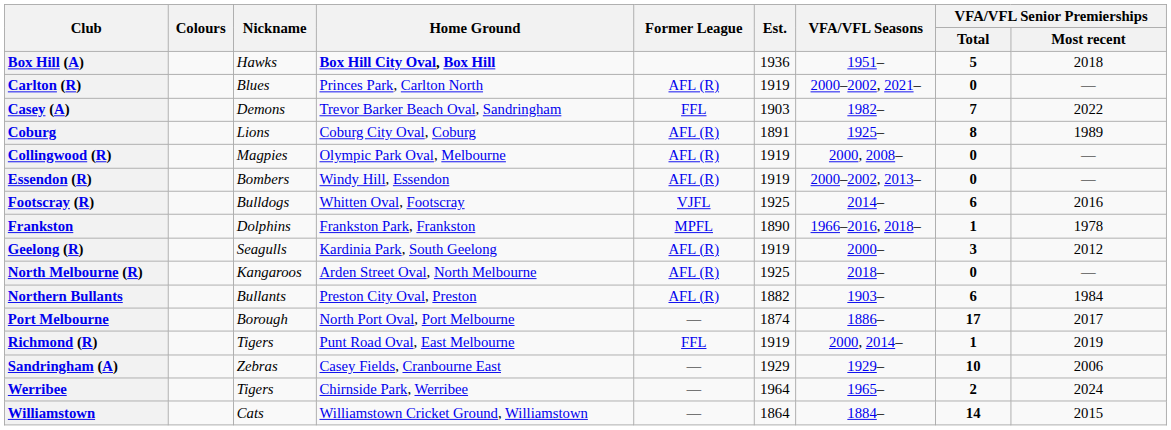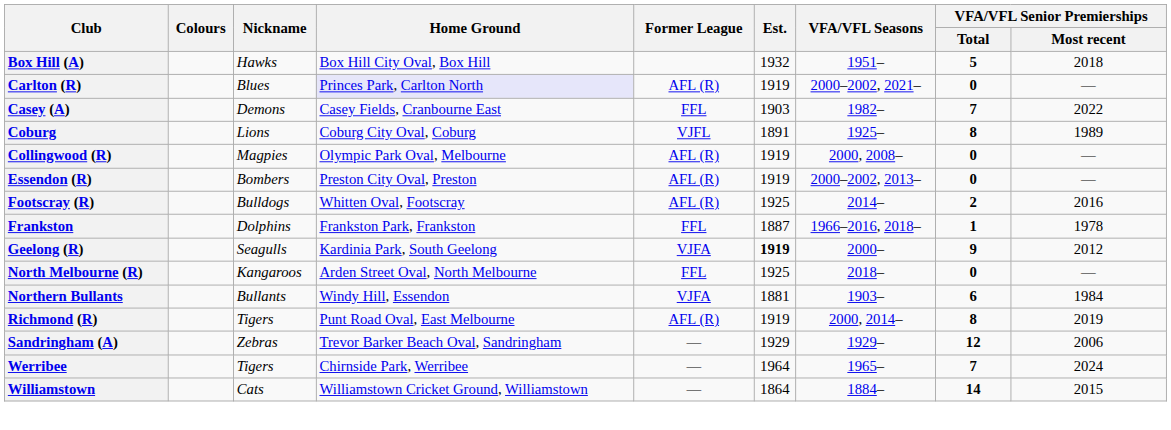Box Hill (A) | Home Ground: bold -> normal
Box Hill (A) | Est.: 1936 -> 1932
Carlton (R) | Home Ground: no background -> lavender background
Casey (A) | Home Ground: Trevor Barker Beach Oval, Sandringham -> Casey Fields, Cranbourne East
Coburg | Former League: AFL (R) -> VJFL
Essendon (R) | Home Ground: Windy Hill, Essendon -> Preston City Oval, Preston
Footscray (R) | Former League: VJFL -> AFL (R)
Footscray (R) | VFA/VFL Senior Premierships / Total: 6 -> 2
Frankston | Former League: MPFL -> FFL
Frankston | Est.: 1890 -> 1887
Geelong (R) | Former League: AFL (R) -> VJFA
Geelong (R) | Est.: normal -> bold
Geelong (R) | VFA/VFL Senior Premierships / Total: 3 -> 9
North Melbourne (R) | Former League: AFL (R) -> FFL
Northern Bullants | Home Ground: Preston City Oval, Preston -> Windy Hill, Essendon
Northern Bullants | Former League: AFL (R) -> VJFA
Northern Bullants | Est.: 1882 -> 1881
- row: Port Melbourne | Borough | North Port Oval, Port Melbourne | — | 1874 | 1886– | 17 | 2017
Richmond (R) | Former League: FFL -> AFL (R)
Richmond (R) | VFA/VFL Senior Premierships / Total: 1 -> 8
Sandringham (A) | Home Ground: Casey Fields, Cranbourne East -> Trevor Barker Beach Oval, Sandringham
Sandringham (A) | VFA/VFL Senior Premierships / Total: 10 -> 12
Werribee | VFA/VFL Senior Premierships / Total: 2 -> 7
